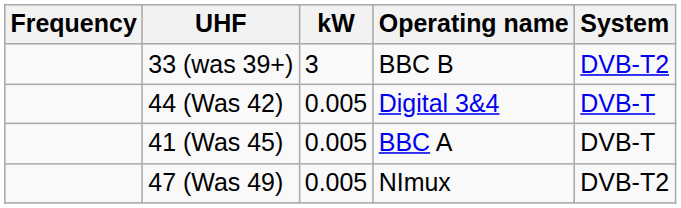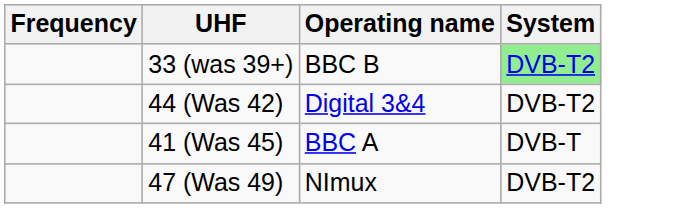- column: kW | 3 | 0.005 | 0.005 | 0.005
33 (was 39+) | System: no background -> lightgreen background
44 (Was 42) | System: DVB-T -> DVB-T2
